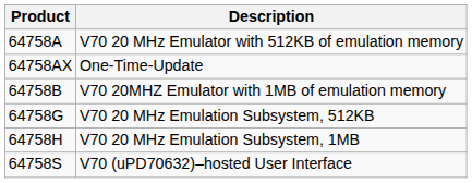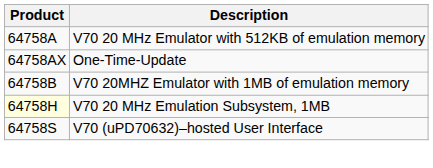- row: 64758G | V70 20 MHz Emulation Subsystem, 512KB
V70 20 MHz Emulation Subsystem, 1MB | Product: no background -> lightyellow background
